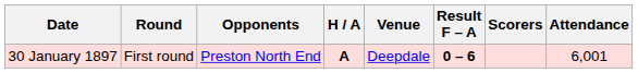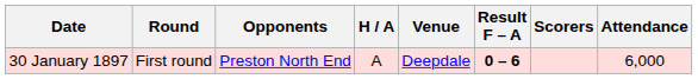30 January 1897 | H / A: bold -> normal
30 January 1897 | Attendance: 6,001 -> 6,000
